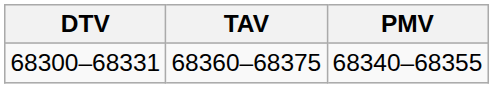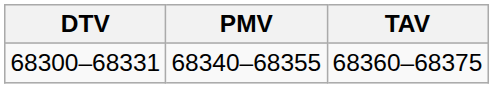columns swapped: PMV <-> TAV
